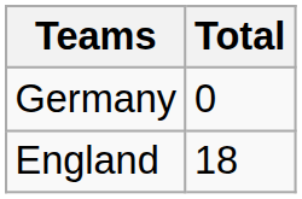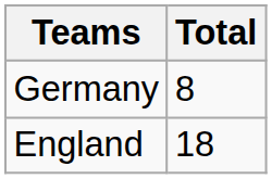Germany | Total: 0 -> 8
